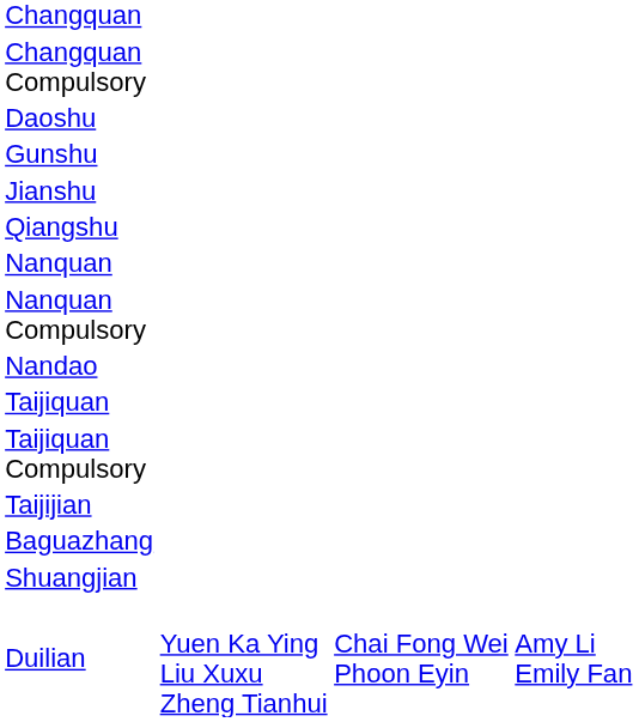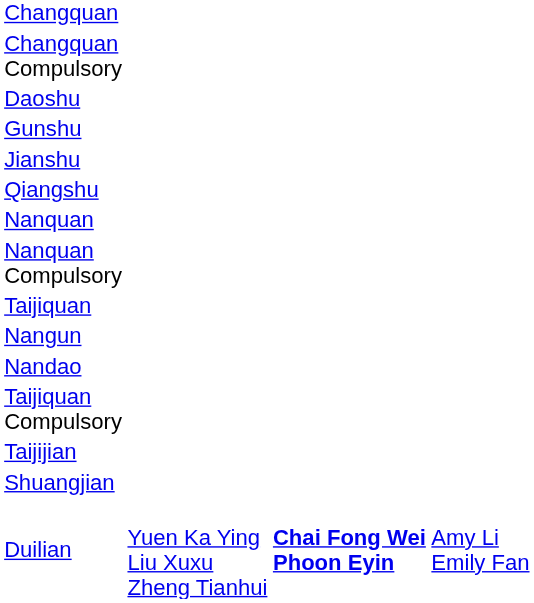rows swapped: Nandao <-> Taijiquan
+ row: Nangun
- row: Baguazhang
Duilian | column 3: normal -> bold
